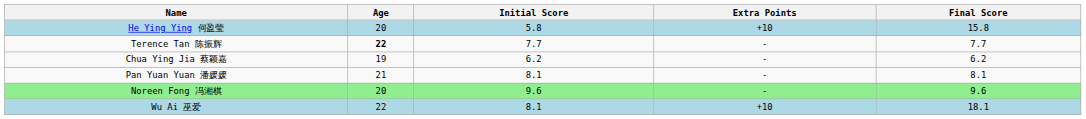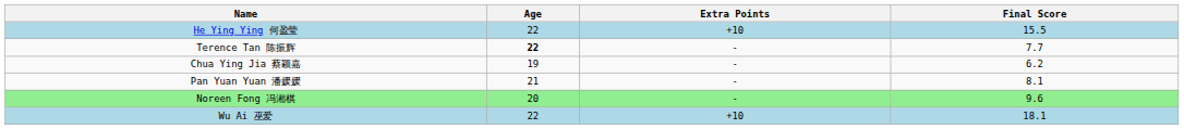- column: Initial Score | 5.8 | 7.7 | 6.2 | 8.1 | 9.6 | 8.1
He Ying Ying 何盈莹 | Age: 20 -> 22
He Ying Ying 何盈莹 | Final Score: 15.8 -> 15.5
